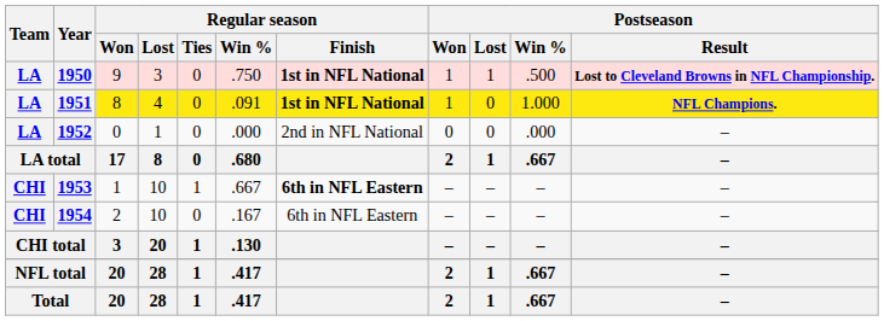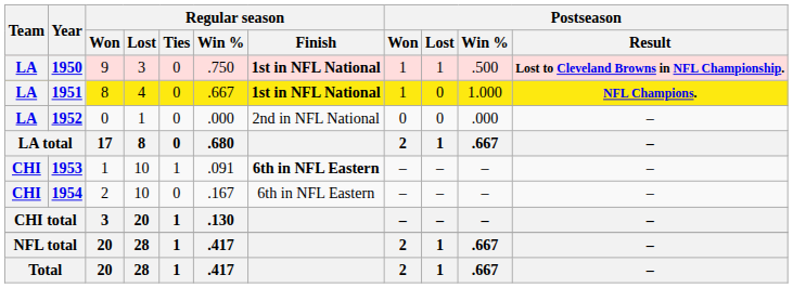1951 | Regular season / Win %: .091 -> .667
1953 | Regular season / Win %: .667 -> .091
